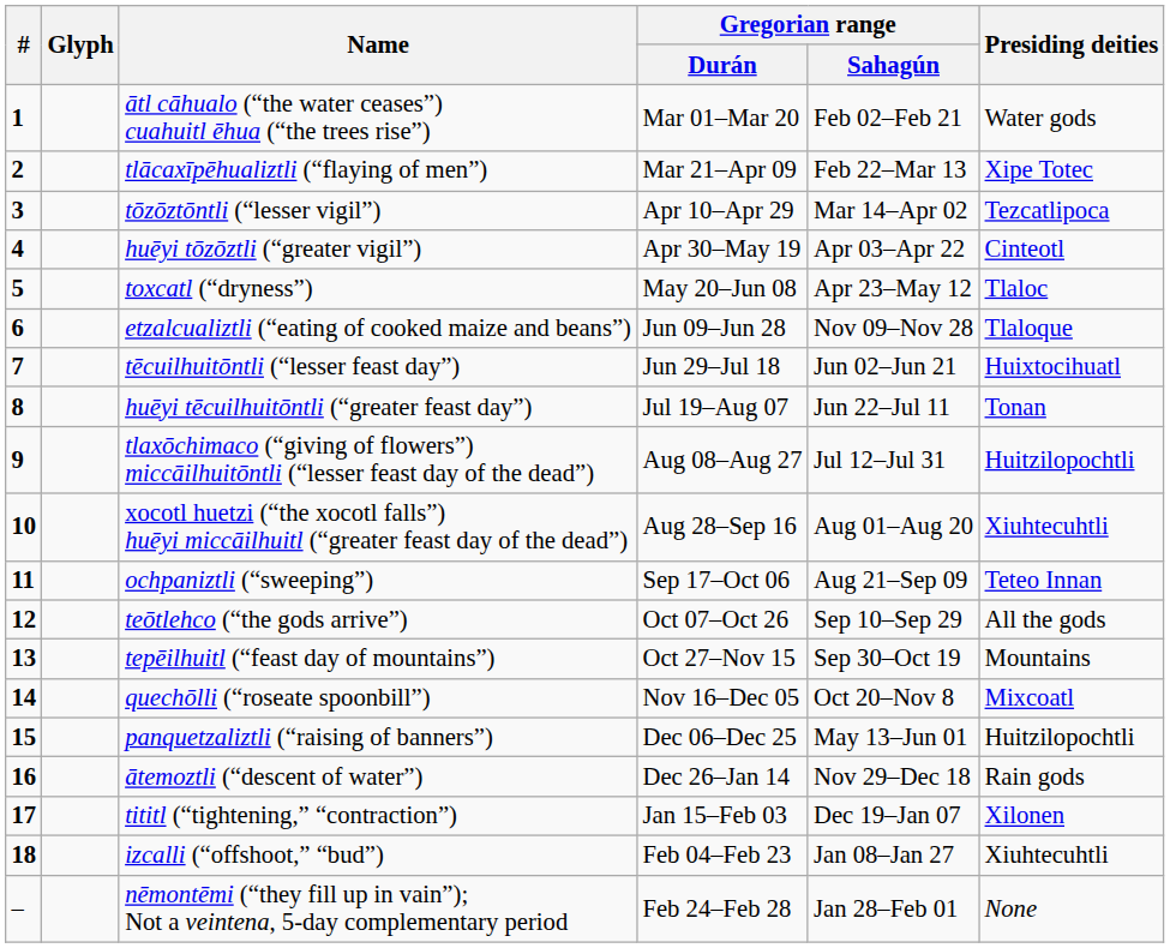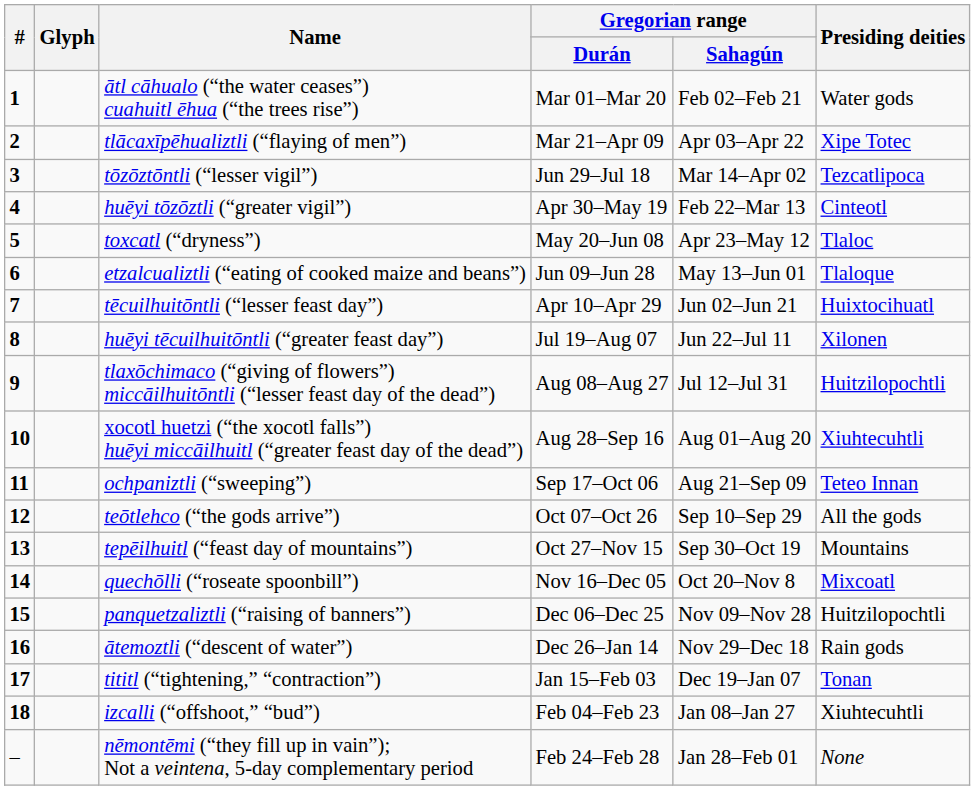tlācaxīpēhualiztli (“flaying of men”) | Gregorian range / Sahagún: Feb 22–Mar 13 -> Apr 03–Apr 22
tōzōztōntli (“lesser vigil”) | Gregorian range / Durán: Apr 10–Apr 29 -> Jun 29–Jul 18
huēyi tōzōztli (“greater vigil”) | Gregorian range / Sahagún: Apr 03–Apr 22 -> Feb 22–Mar 13
etzalcualiztli (“eating of cooked maize and beans”) | Gregorian range / Sahagún: Nov 09–Nov 28 -> May 13–Jun 01
tēcuilhuitōntli (“lesser feast day”) | Gregorian range / Durán: Jun 29–Jul 18 -> Apr 10–Apr 29
huēyi tēcuilhuitōntli (“greater feast day”) | Presiding deities: Tonan -> Xilonen
panquetzaliztli (“raising of banners”) | Gregorian range / Sahagún: May 13–Jun 01 -> Nov 09–Nov 28
tititl (“tightening,” “contraction”) | Presiding deities: Xilonen -> Tonan
